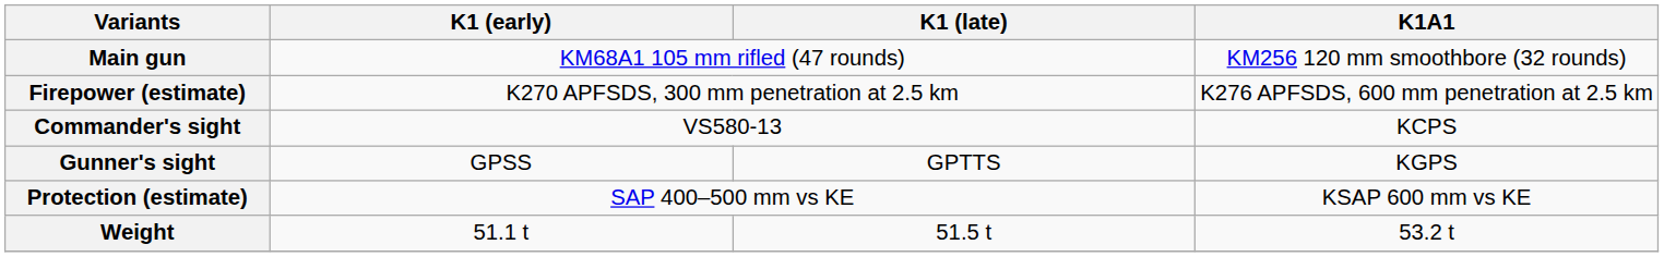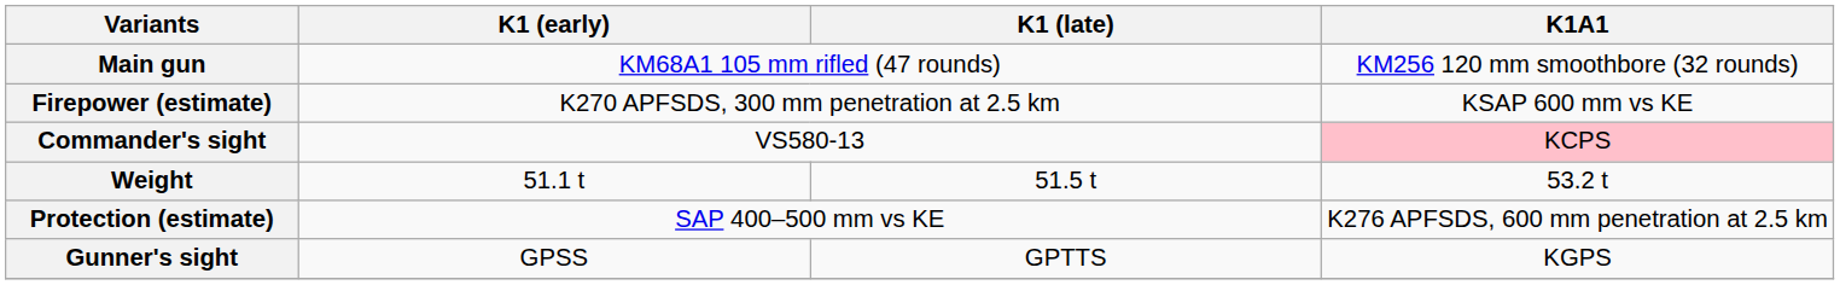Firepower (estimate) | K1A1: K276 APFSDS, 600 mm penetration at 2.5 km -> KSAP 600 mm vs KE
Commander's sight | K1A1: no background -> pink background
rows swapped: Gunner's sight <-> Weight
Protection (estimate) | K1A1: KSAP 600 mm vs KE -> K276 APFSDS, 600 mm penetration at 2.5 km
